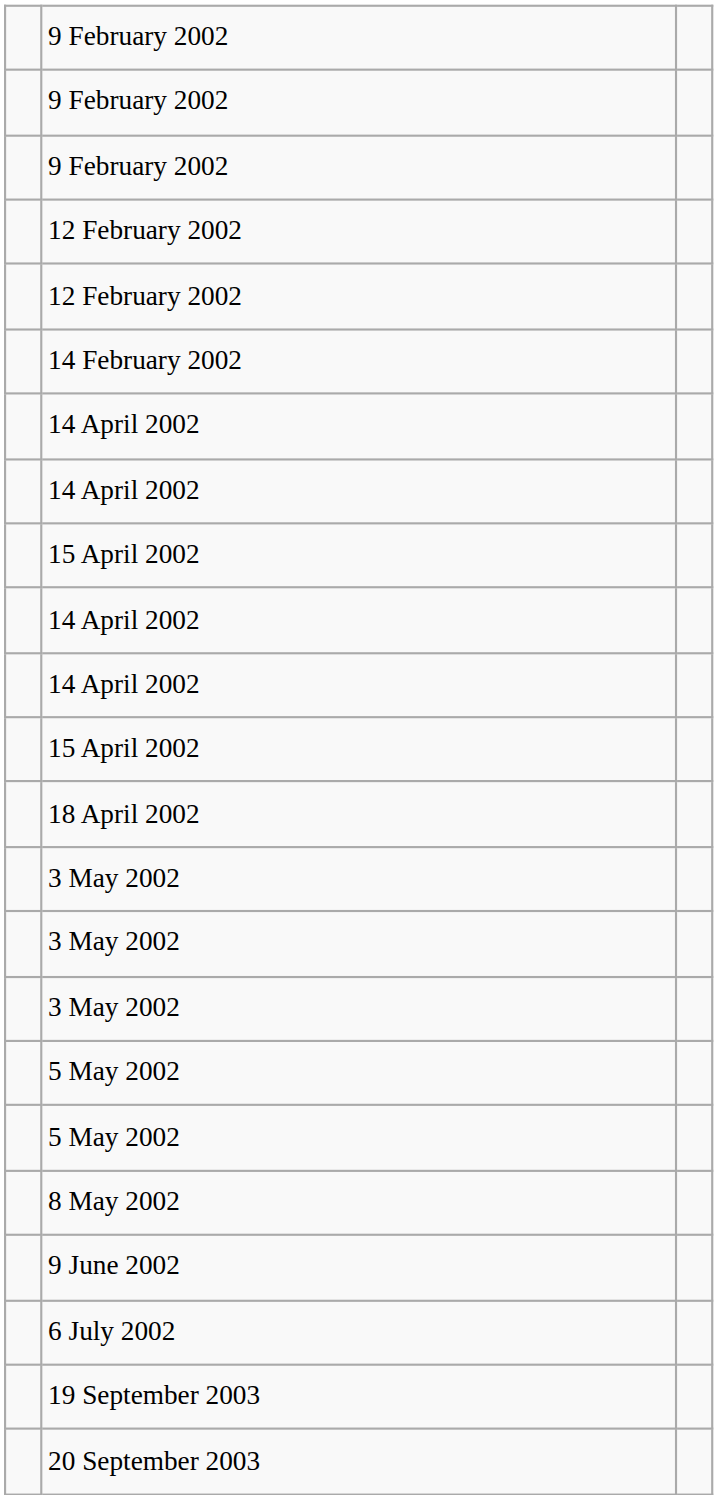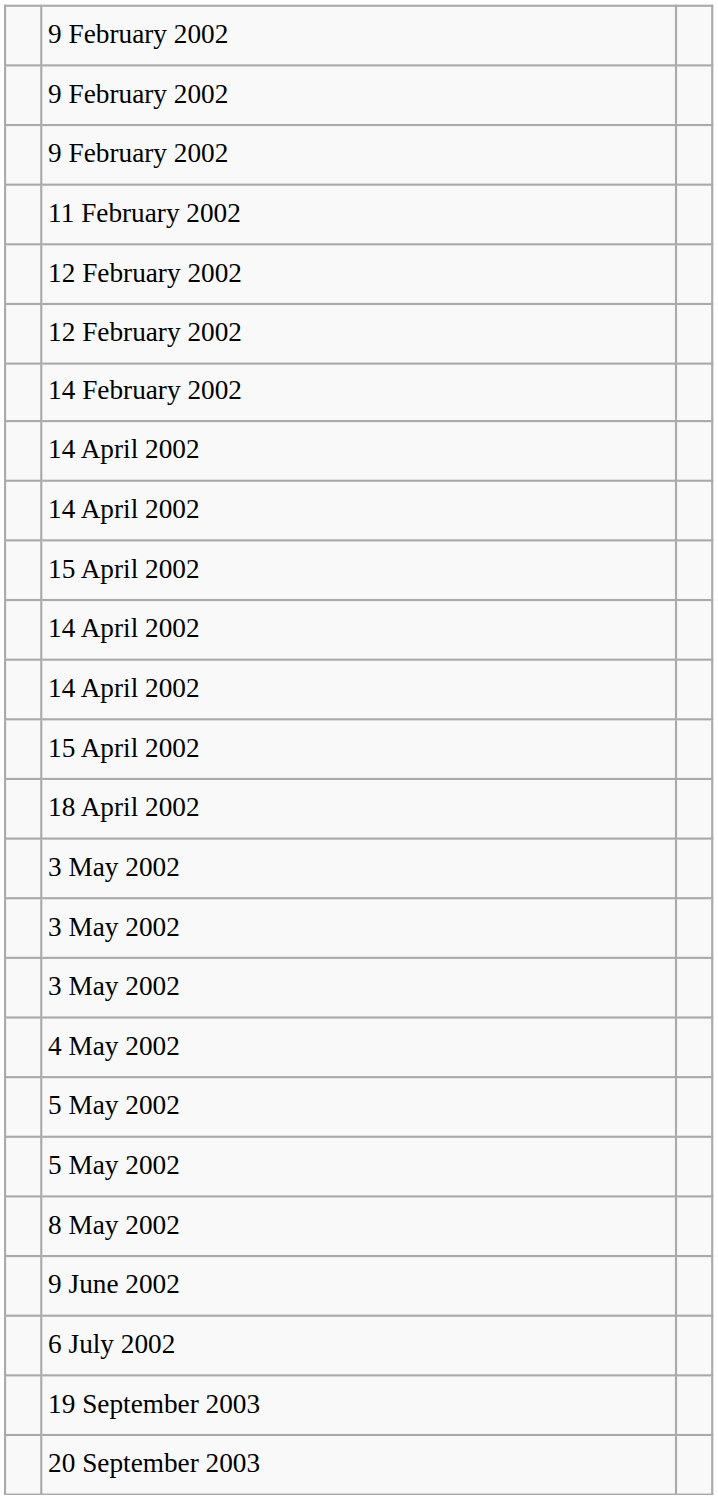+ row: 11 February 2002
+ row: 4 May 2002
